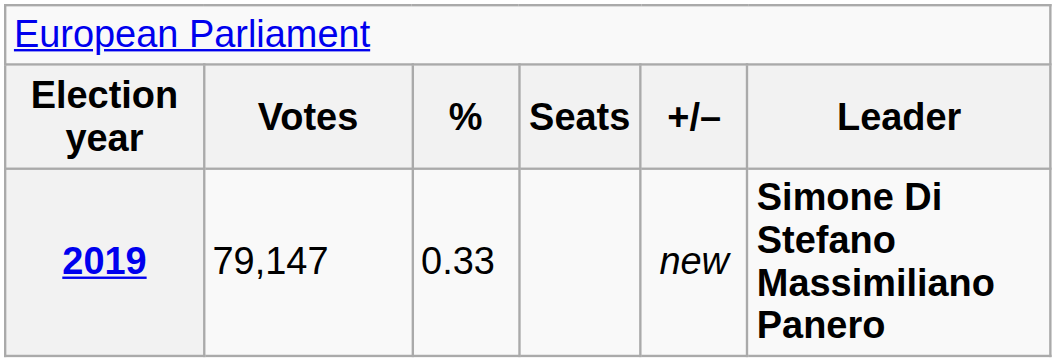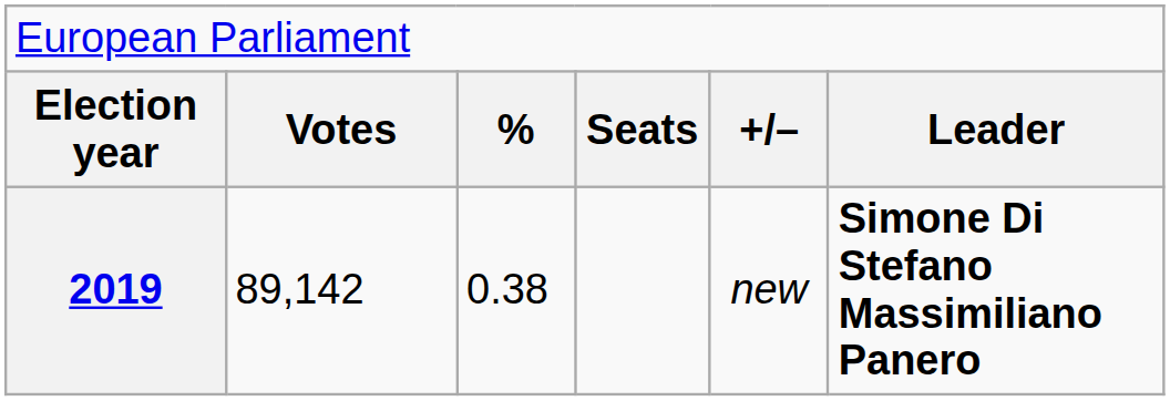2019 | column 2: 79,147 -> 89,142
2019 | column 3: 0.33 -> 0.38
